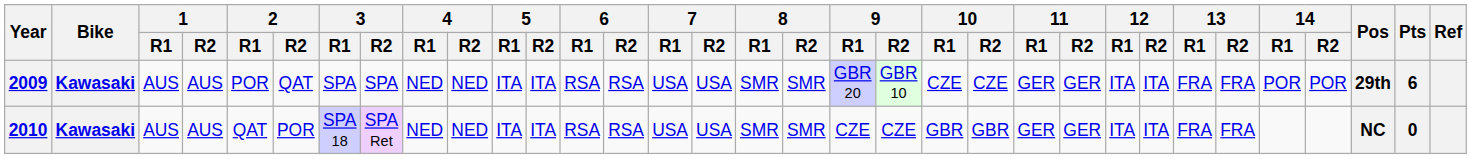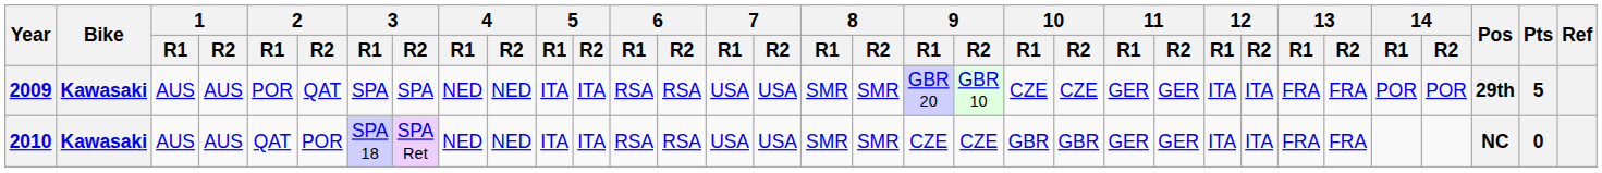2009 | Pts: 6 -> 5
